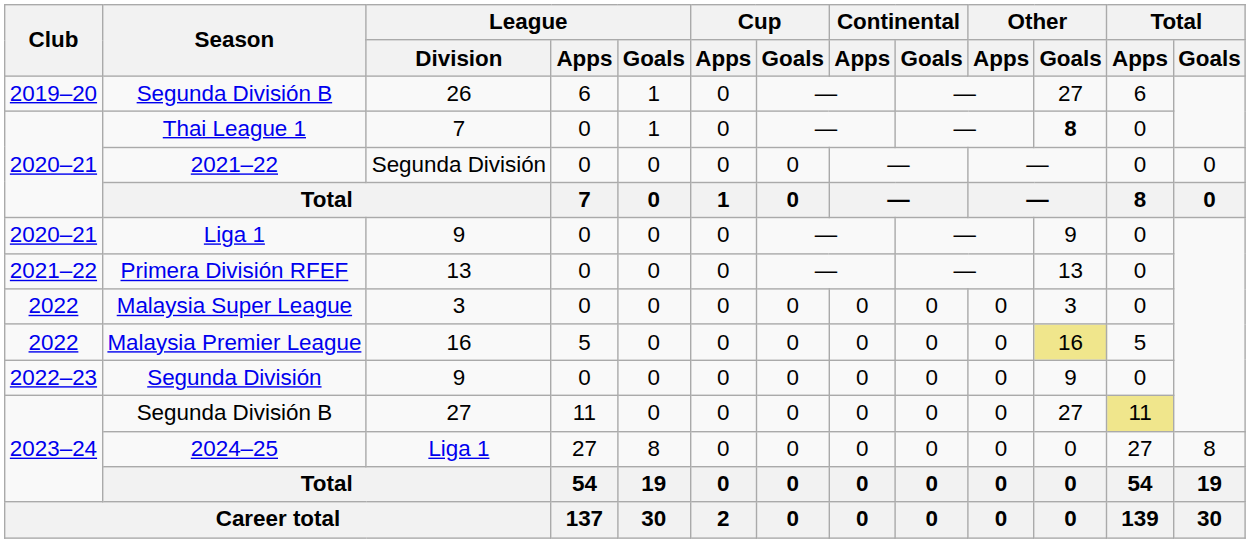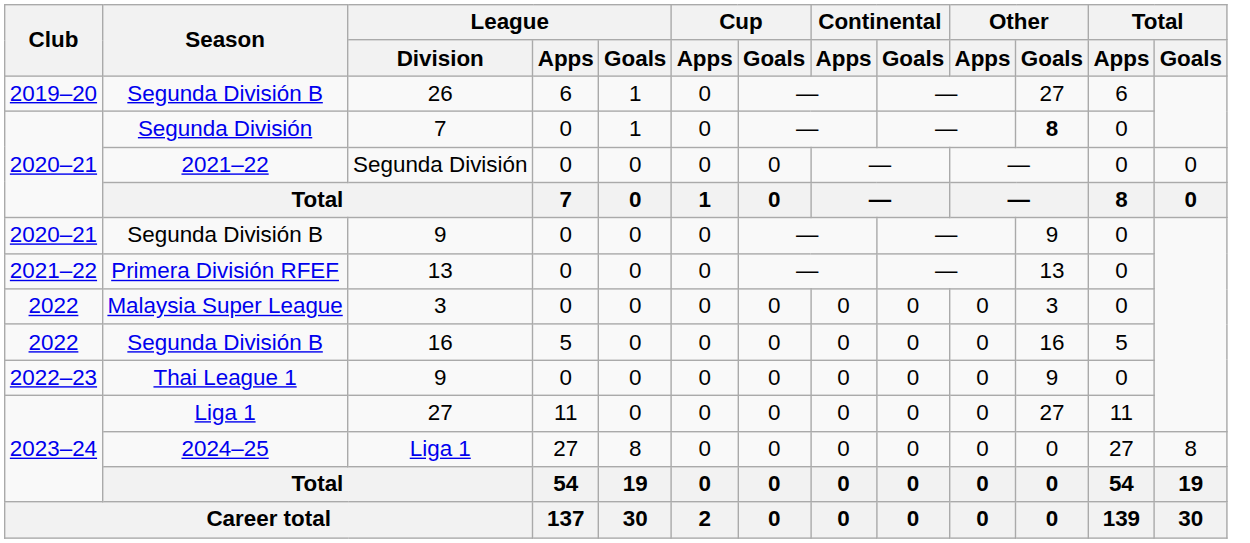Ponferradina / 2020–21 | League / Division: Thai League 1 -> Segunda División
Córdoba (loan) | League / Division: Liga 1 -> Segunda División B
Johor Darul Ta'zim II | League / Division: Malaysia Premier League -> Segunda División B
Johor Darul Ta'zim II | Total / Apps: khaki background -> no background
Ratchaburi (loan) | League / Division: Segunda División -> Thai League 1
Persis Solo / 2023–24 | League / Division: Segunda División B -> Liga 1
Persis Solo / 2023–24 | Total / Goals: khaki background -> no background
